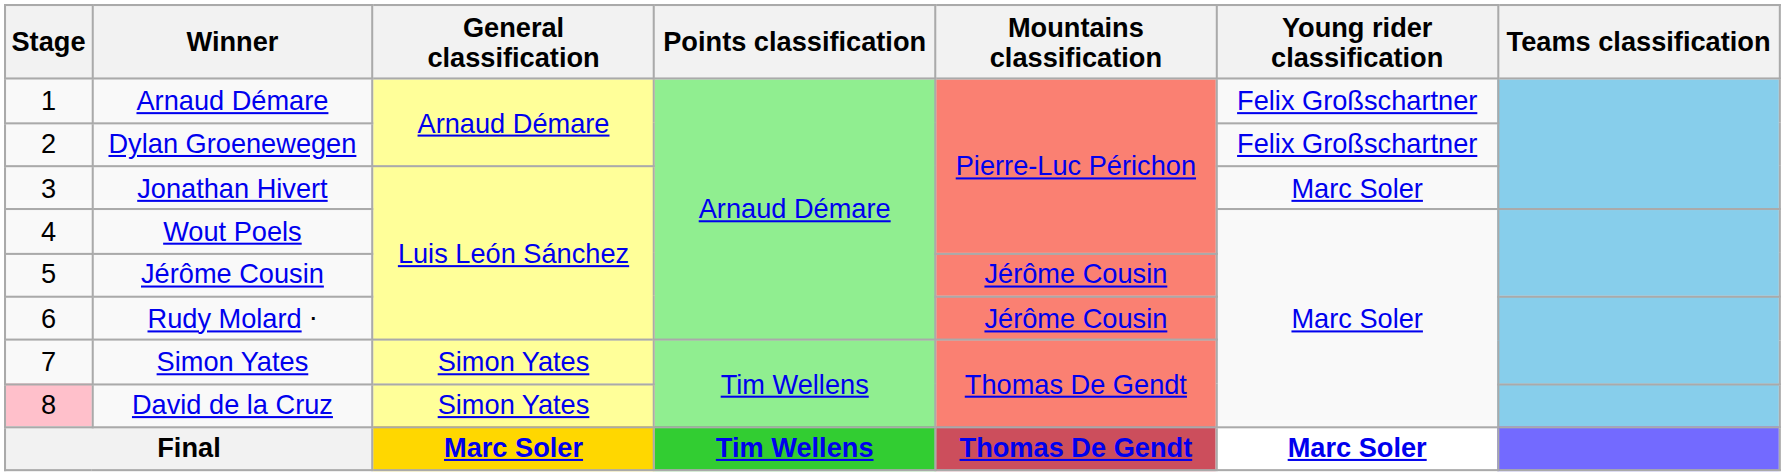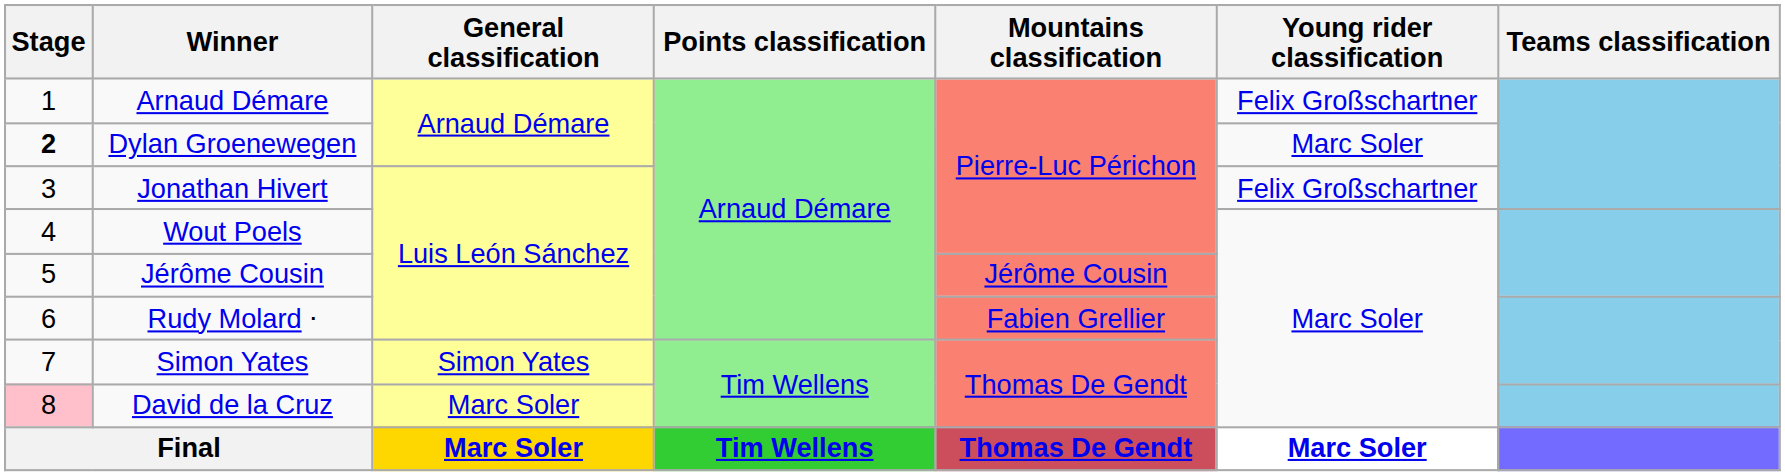Dylan Groenewegen | Stage: normal -> bold
Dylan Groenewegen | Young rider classification: Felix Großschartner -> Marc Soler
Jonathan Hivert | Young rider classification: Marc Soler -> Felix Großschartner
Rudy Molard ⋅ | Mountains classification: Jérôme Cousin -> Fabien Grellier
David de la Cruz | General classification: Simon Yates -> Marc Soler
